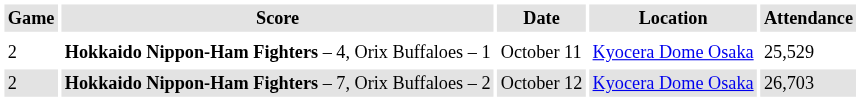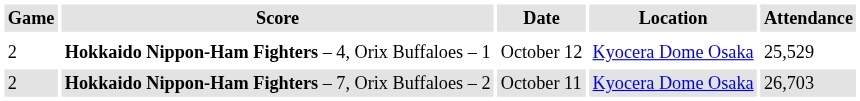Hokkaido Nippon-Ham Fighters – 4, Orix Buffaloes – 1 | Date: October 11 -> October 12
Hokkaido Nippon-Ham Fighters – 7, Orix Buffaloes – 2 | Date: October 12 -> October 11
